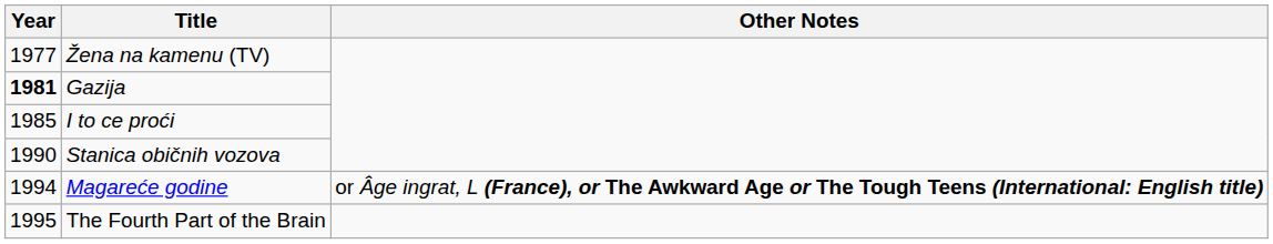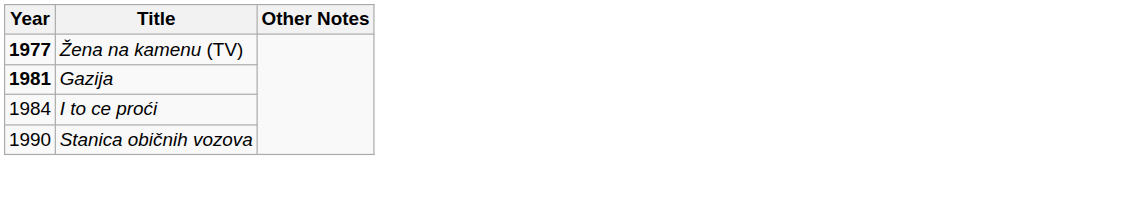Žena na kamenu (TV) | Year: normal -> bold
I to ce proći | Year: 1985 -> 1984
- row: 1994 | Magareće godine | or Âge ingrat, L (France), or The Awkward Age or The Tough Teens (International: English title)
- row: 1995 | The Fourth Part of the Brain
